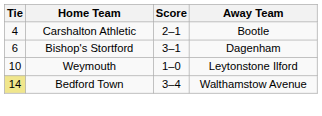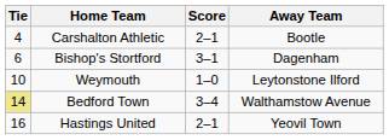+ row: 16 | Hastings United | 2–1 | Yeovil Town
